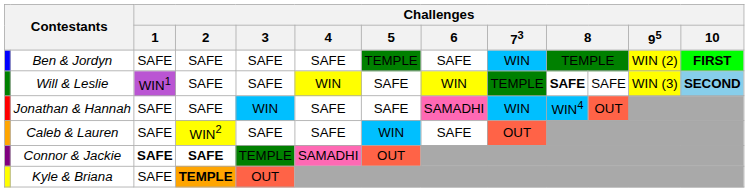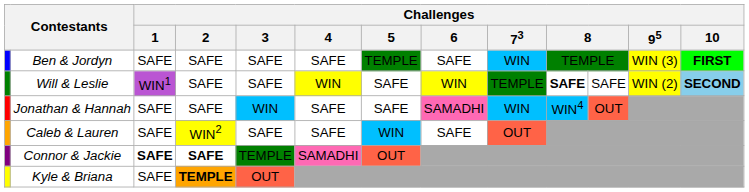Ben & Jordyn | Challenges / 95: WIN (2) -> WIN (3)
Will & Leslie | Challenges / 95: WIN (3) -> WIN (2)
